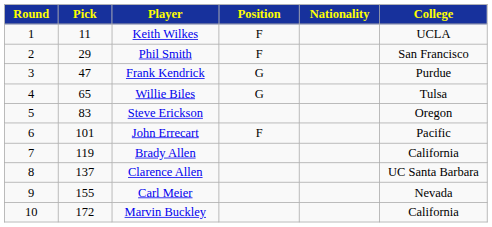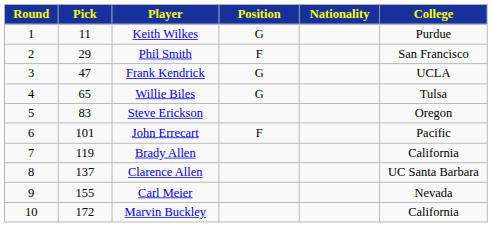Keith Wilkes | Position: F -> G
Keith Wilkes | College: UCLA -> Purdue
Frank Kendrick | College: Purdue -> UCLA
